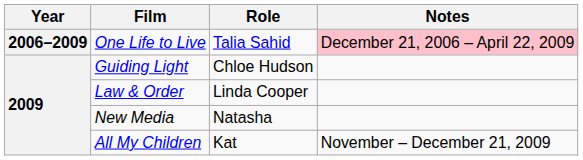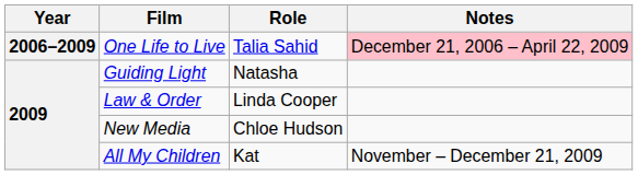Guiding Light | Role: Chloe Hudson -> Natasha
New Media | Role: Natasha -> Chloe Hudson
